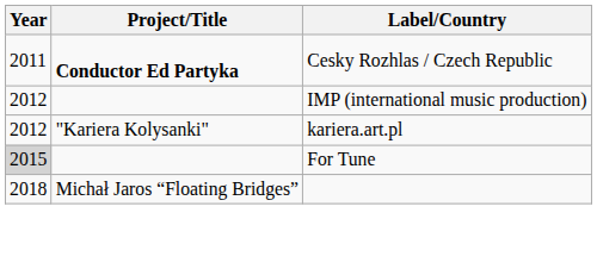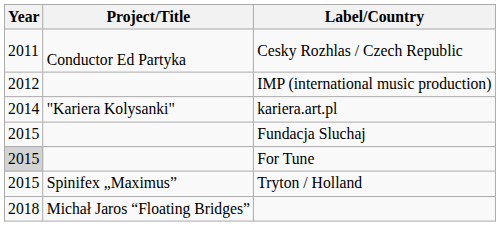Cesky Rozhlas / Czech Republic | Project/Title: bold -> normal
kariera.art.pl | Year: 2012 -> 2014
+ row: 2015 | Fundacja Sluchaj
+ row: 2015 | Spinifex „Maximus” | Tryton / Holland
